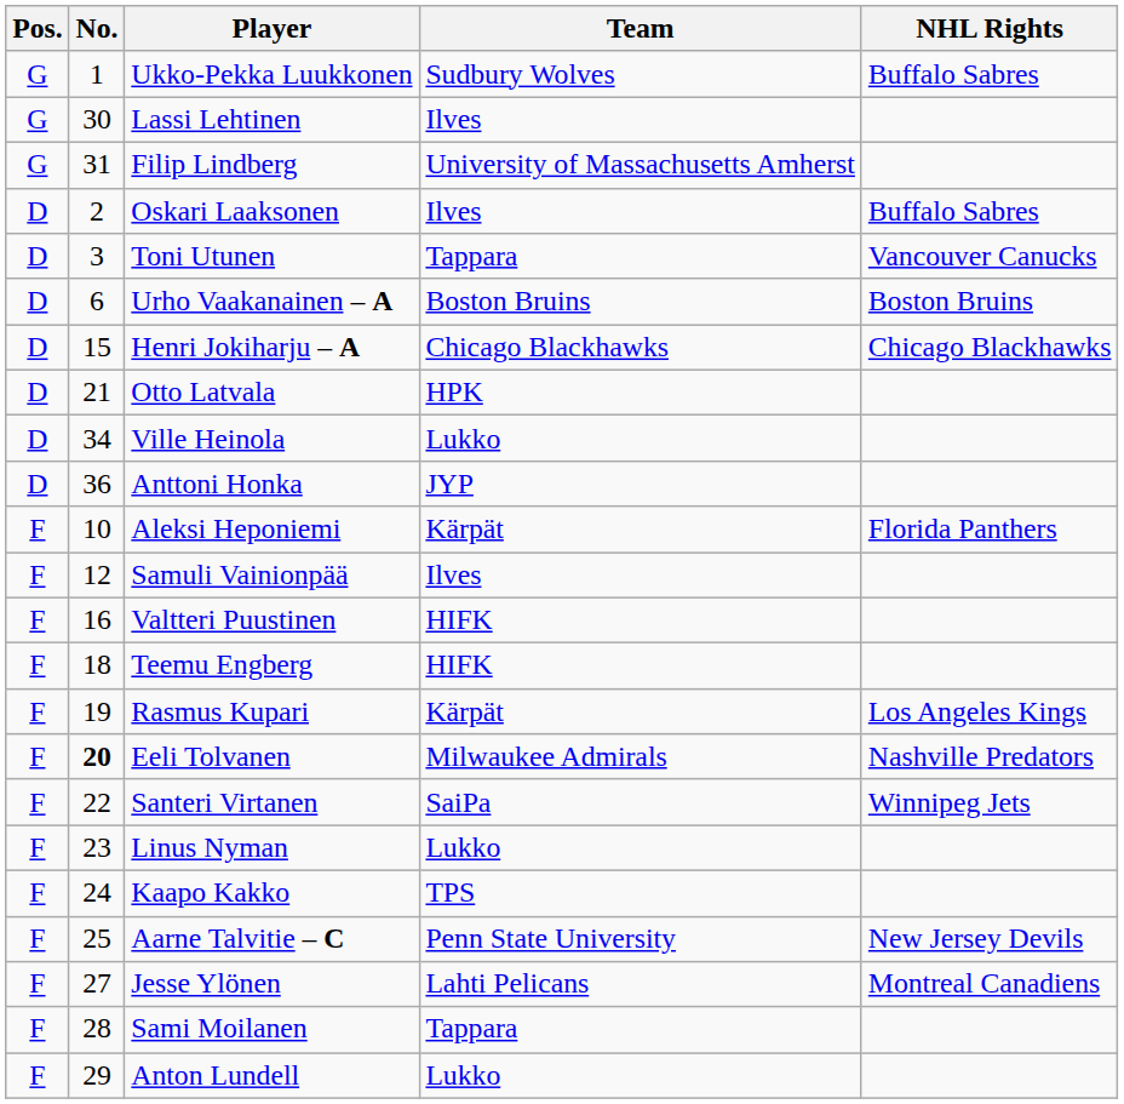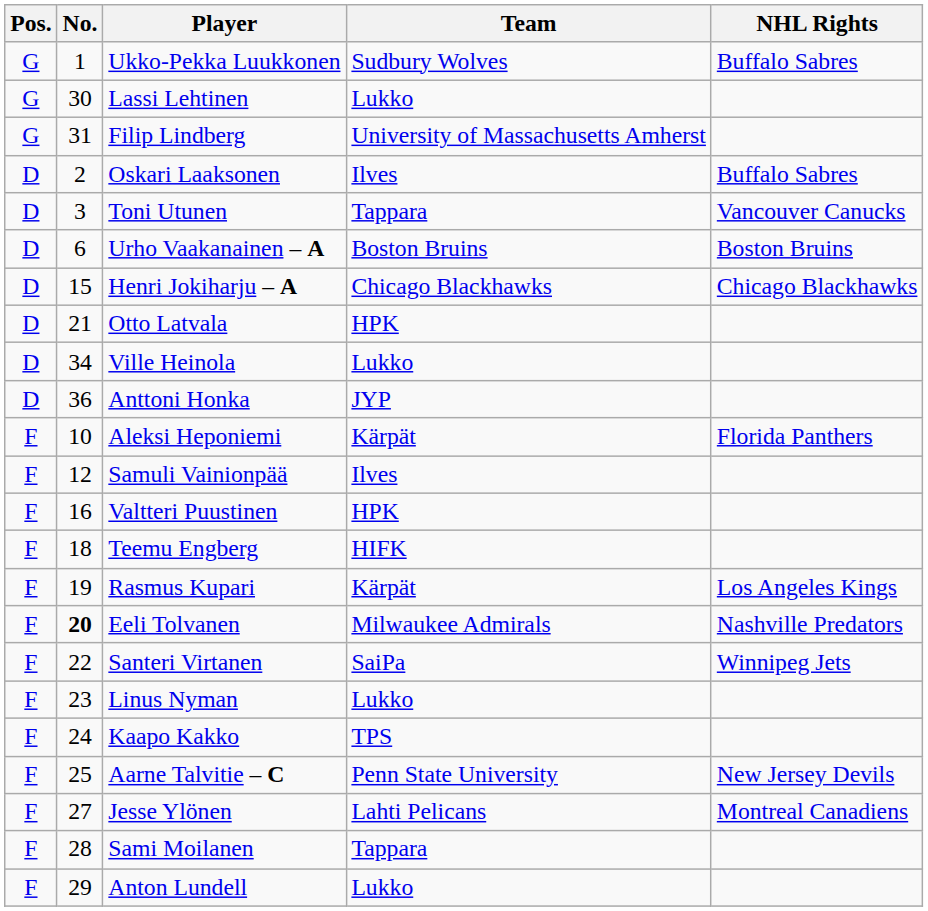Lassi Lehtinen | Team: Ilves -> Lukko
Valtteri Puustinen | Team: HIFK -> HPK
